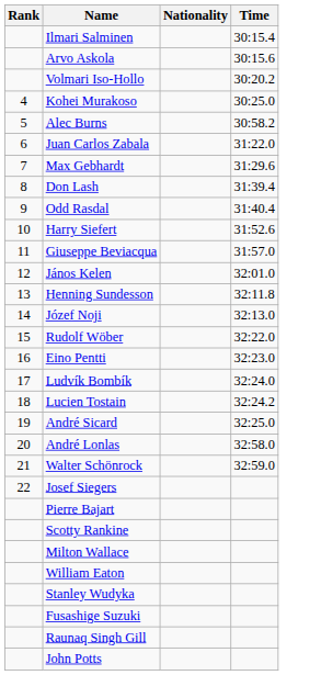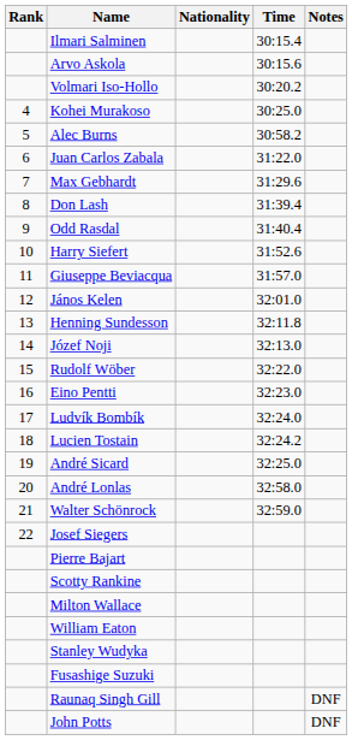+ column: Notes | DNF | DNF
